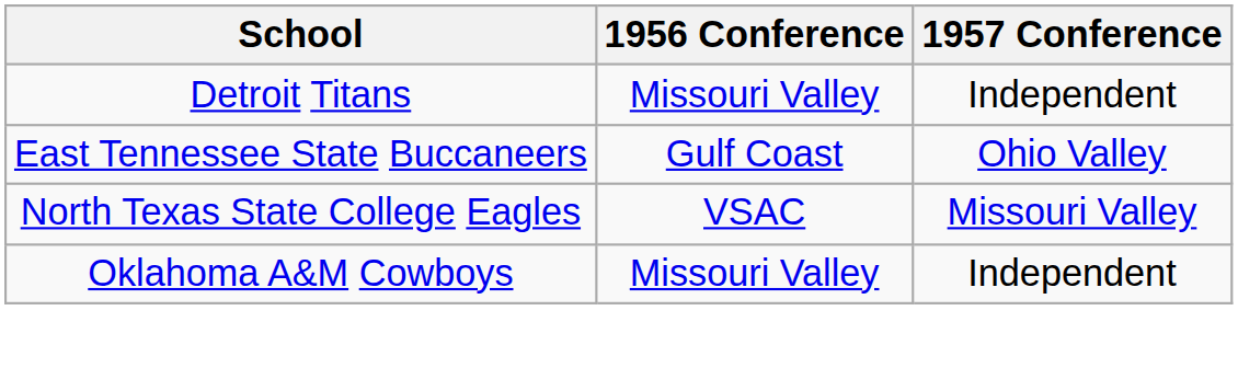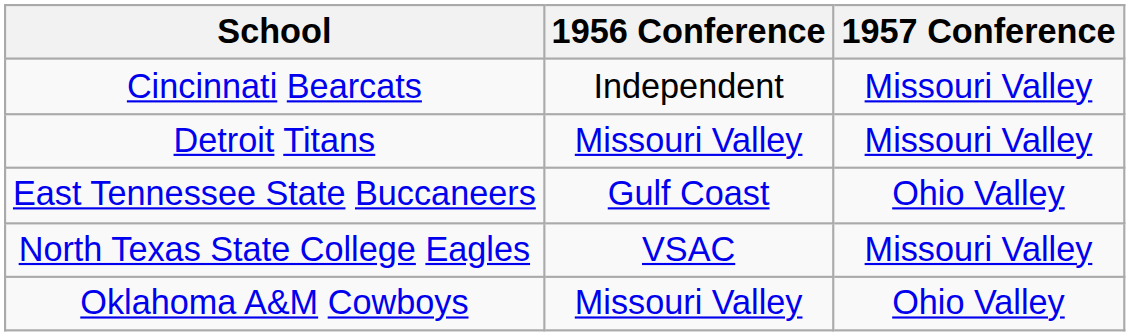+ row: Cincinnati Bearcats | Independent | Missouri Valley
Detroit Titans | 1957 Conference: Independent -> Missouri Valley
Oklahoma A&M Cowboys | 1957 Conference: Independent -> Ohio Valley
